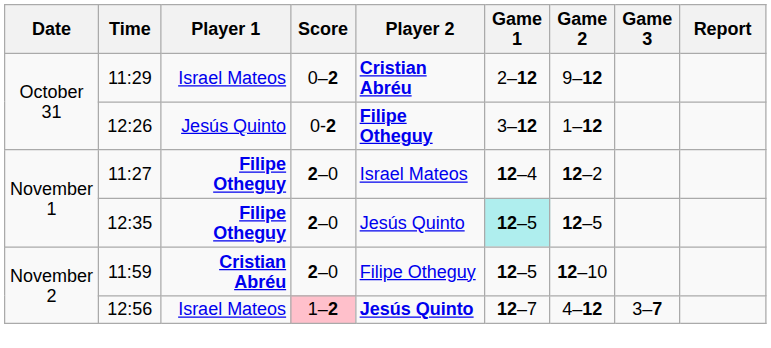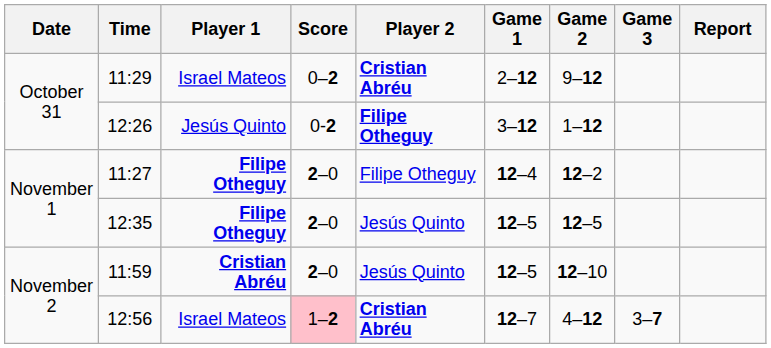11:27 | Player 2: Israel Mateos -> Filipe Otheguy
12:35 | Game 1: paleturquoise background -> no background
11:59 | Player 2: Filipe Otheguy -> Jesús Quinto
12:56 | Player 2: Jesús Quinto -> Cristian Abréu
